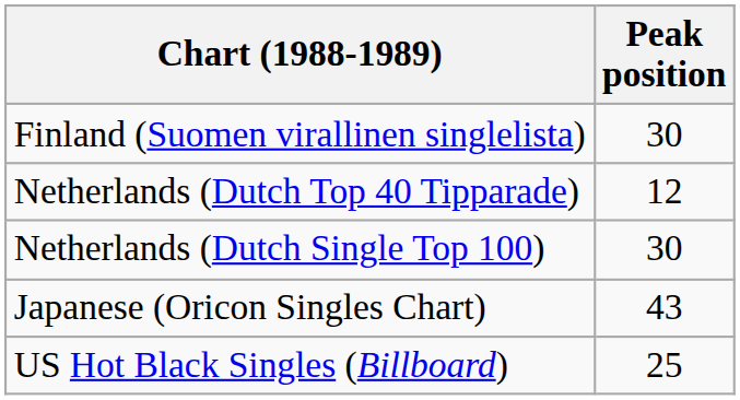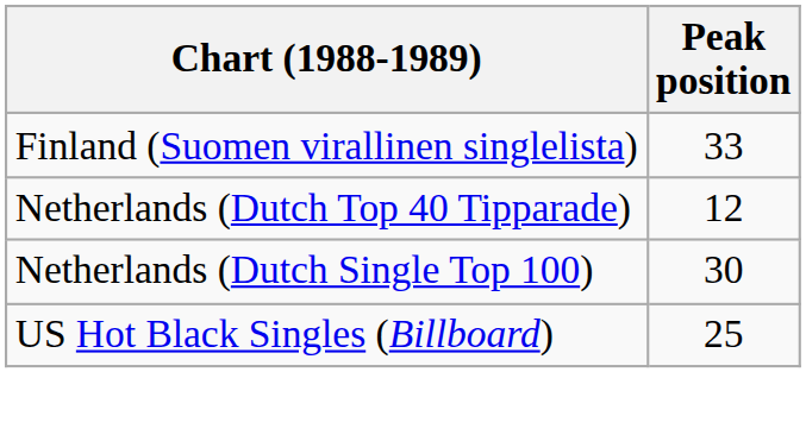Finland (Suomen virallinen singlelista) | Peak position: 30 -> 33
- row: Japanese (Oricon Singles Chart) | 43
